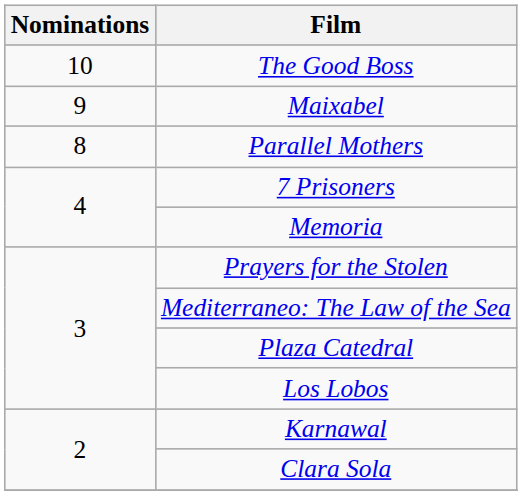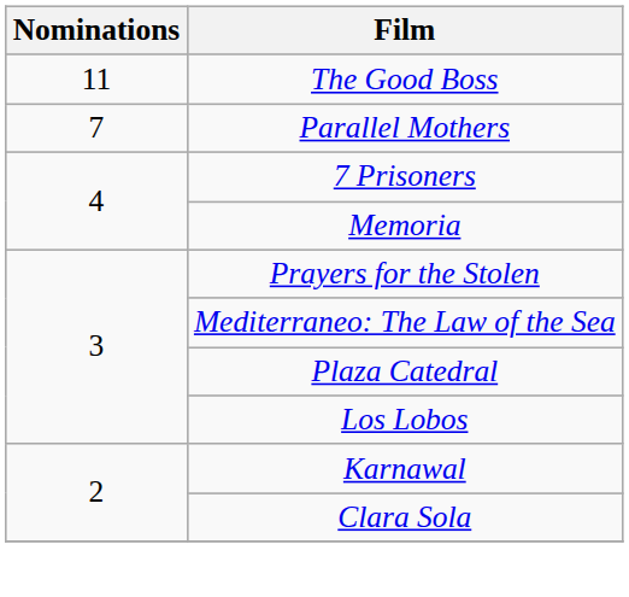The Good Boss | Nominations: 10 -> 11
- row: 9 | Maixabel
Parallel Mothers | Nominations: 8 -> 7
